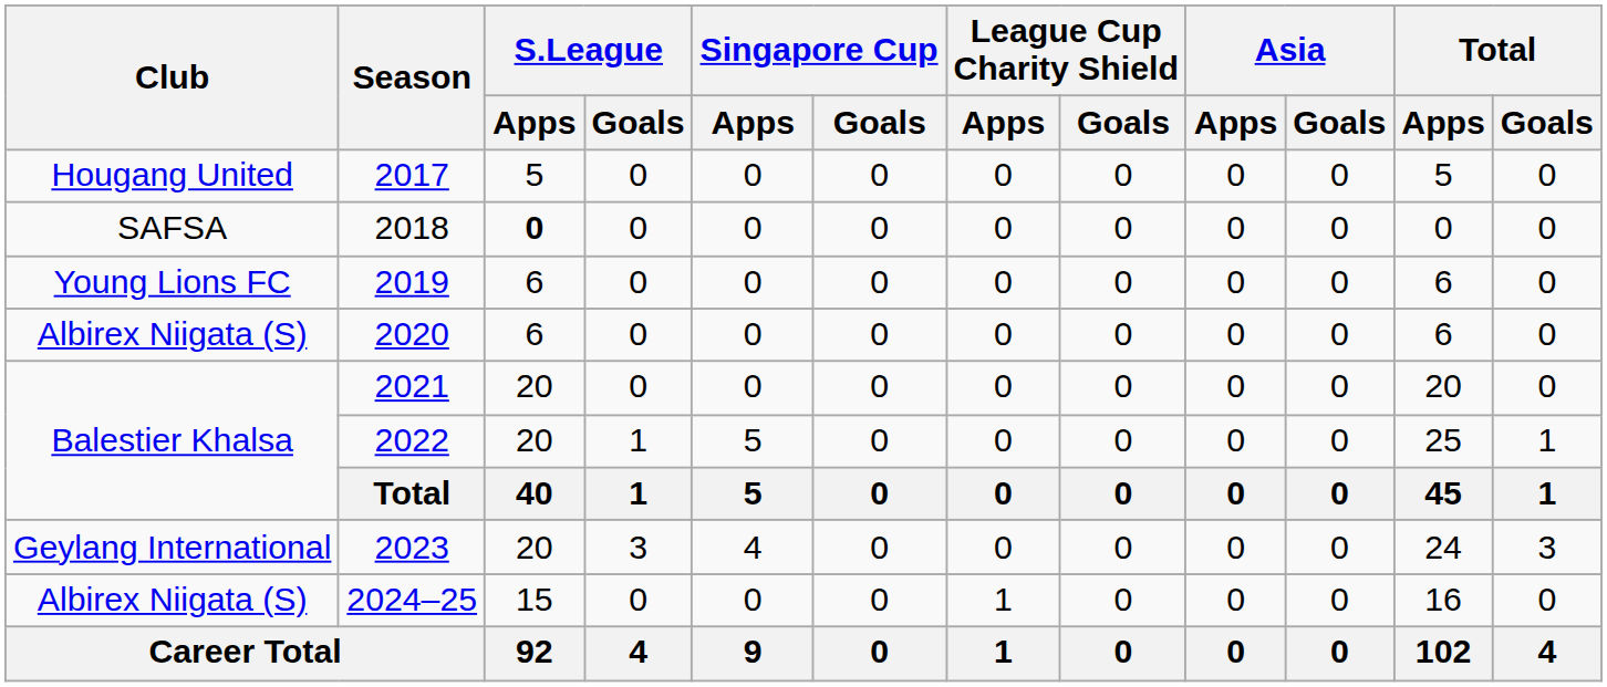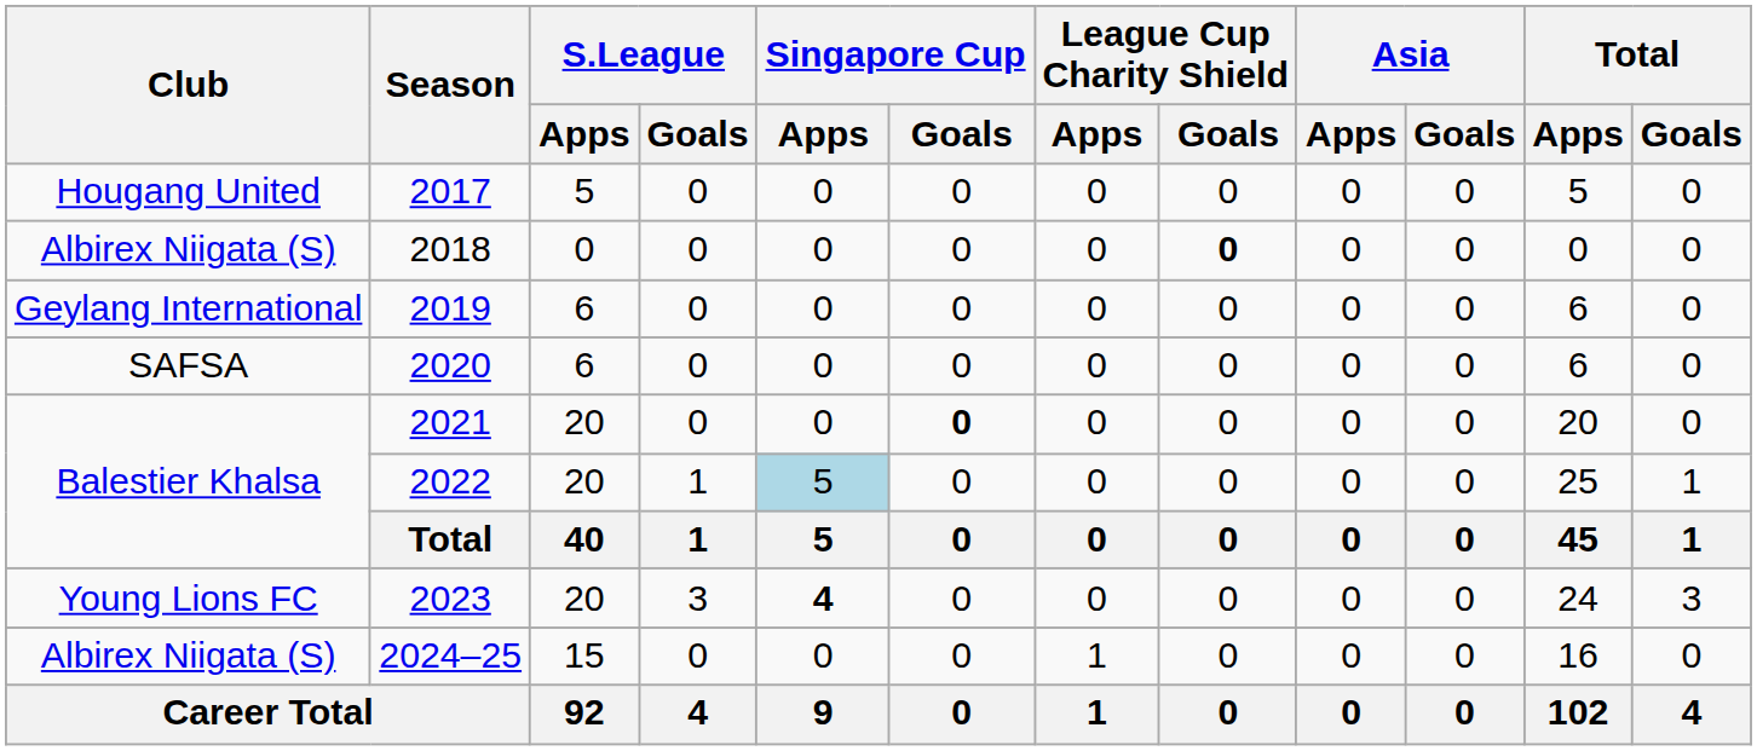2018 | Club: SAFSA -> Albirex Niigata (S)
2018 | S.League / Apps: bold -> normal
2018 | League Cup Charity Shield / Goals: normal -> bold
2019 | Club: Young Lions FC -> Geylang International
2020 | Club: Albirex Niigata (S) -> SAFSA
2021 | Singapore Cup / Goals: normal -> bold
2022 | Singapore Cup / Apps: no background -> lightblue background
2023 | Club: Geylang International -> Young Lions FC
2023 | Singapore Cup / Apps: normal -> bold
